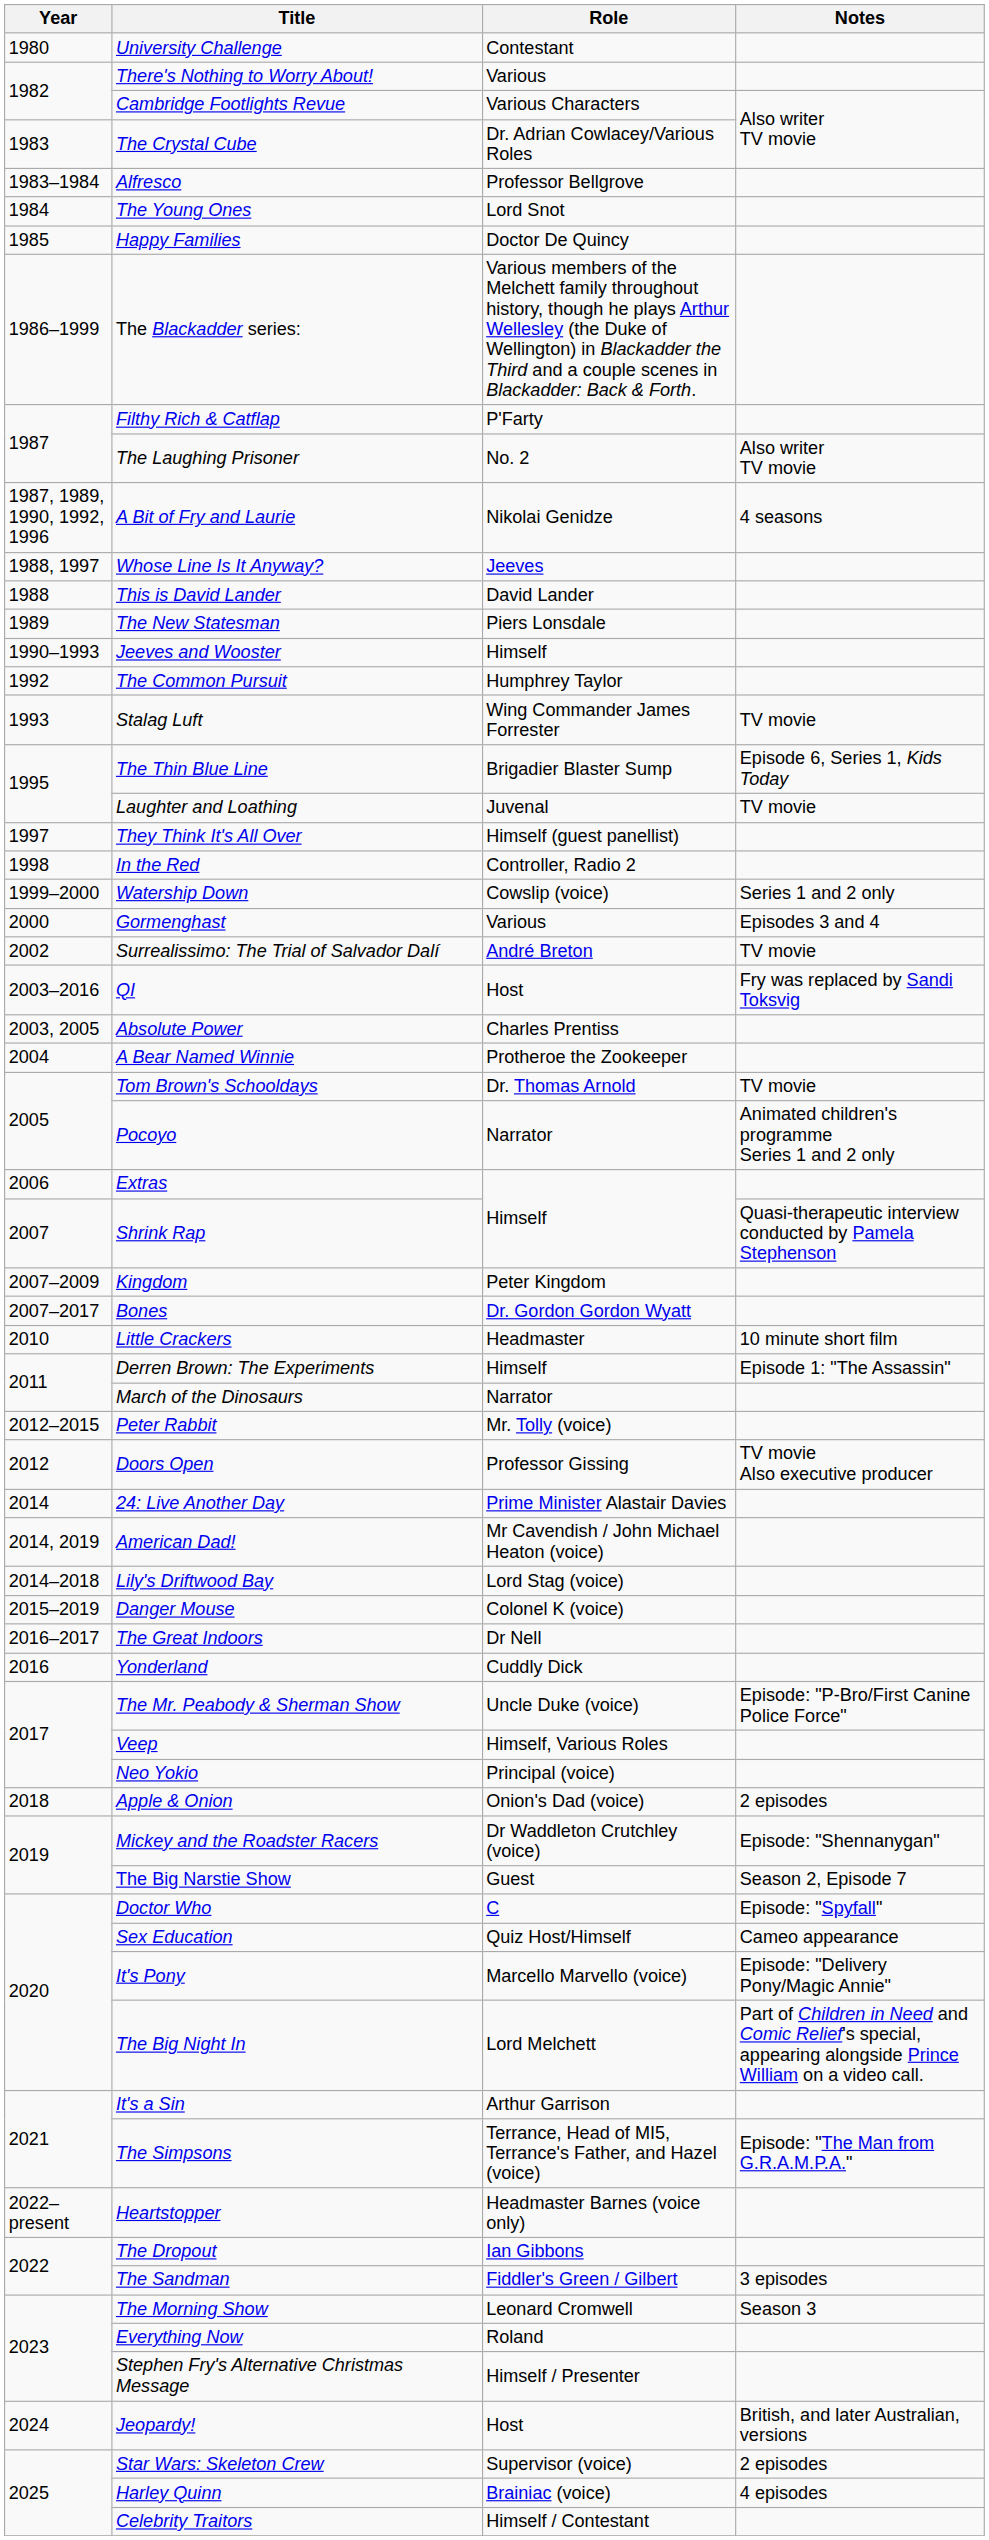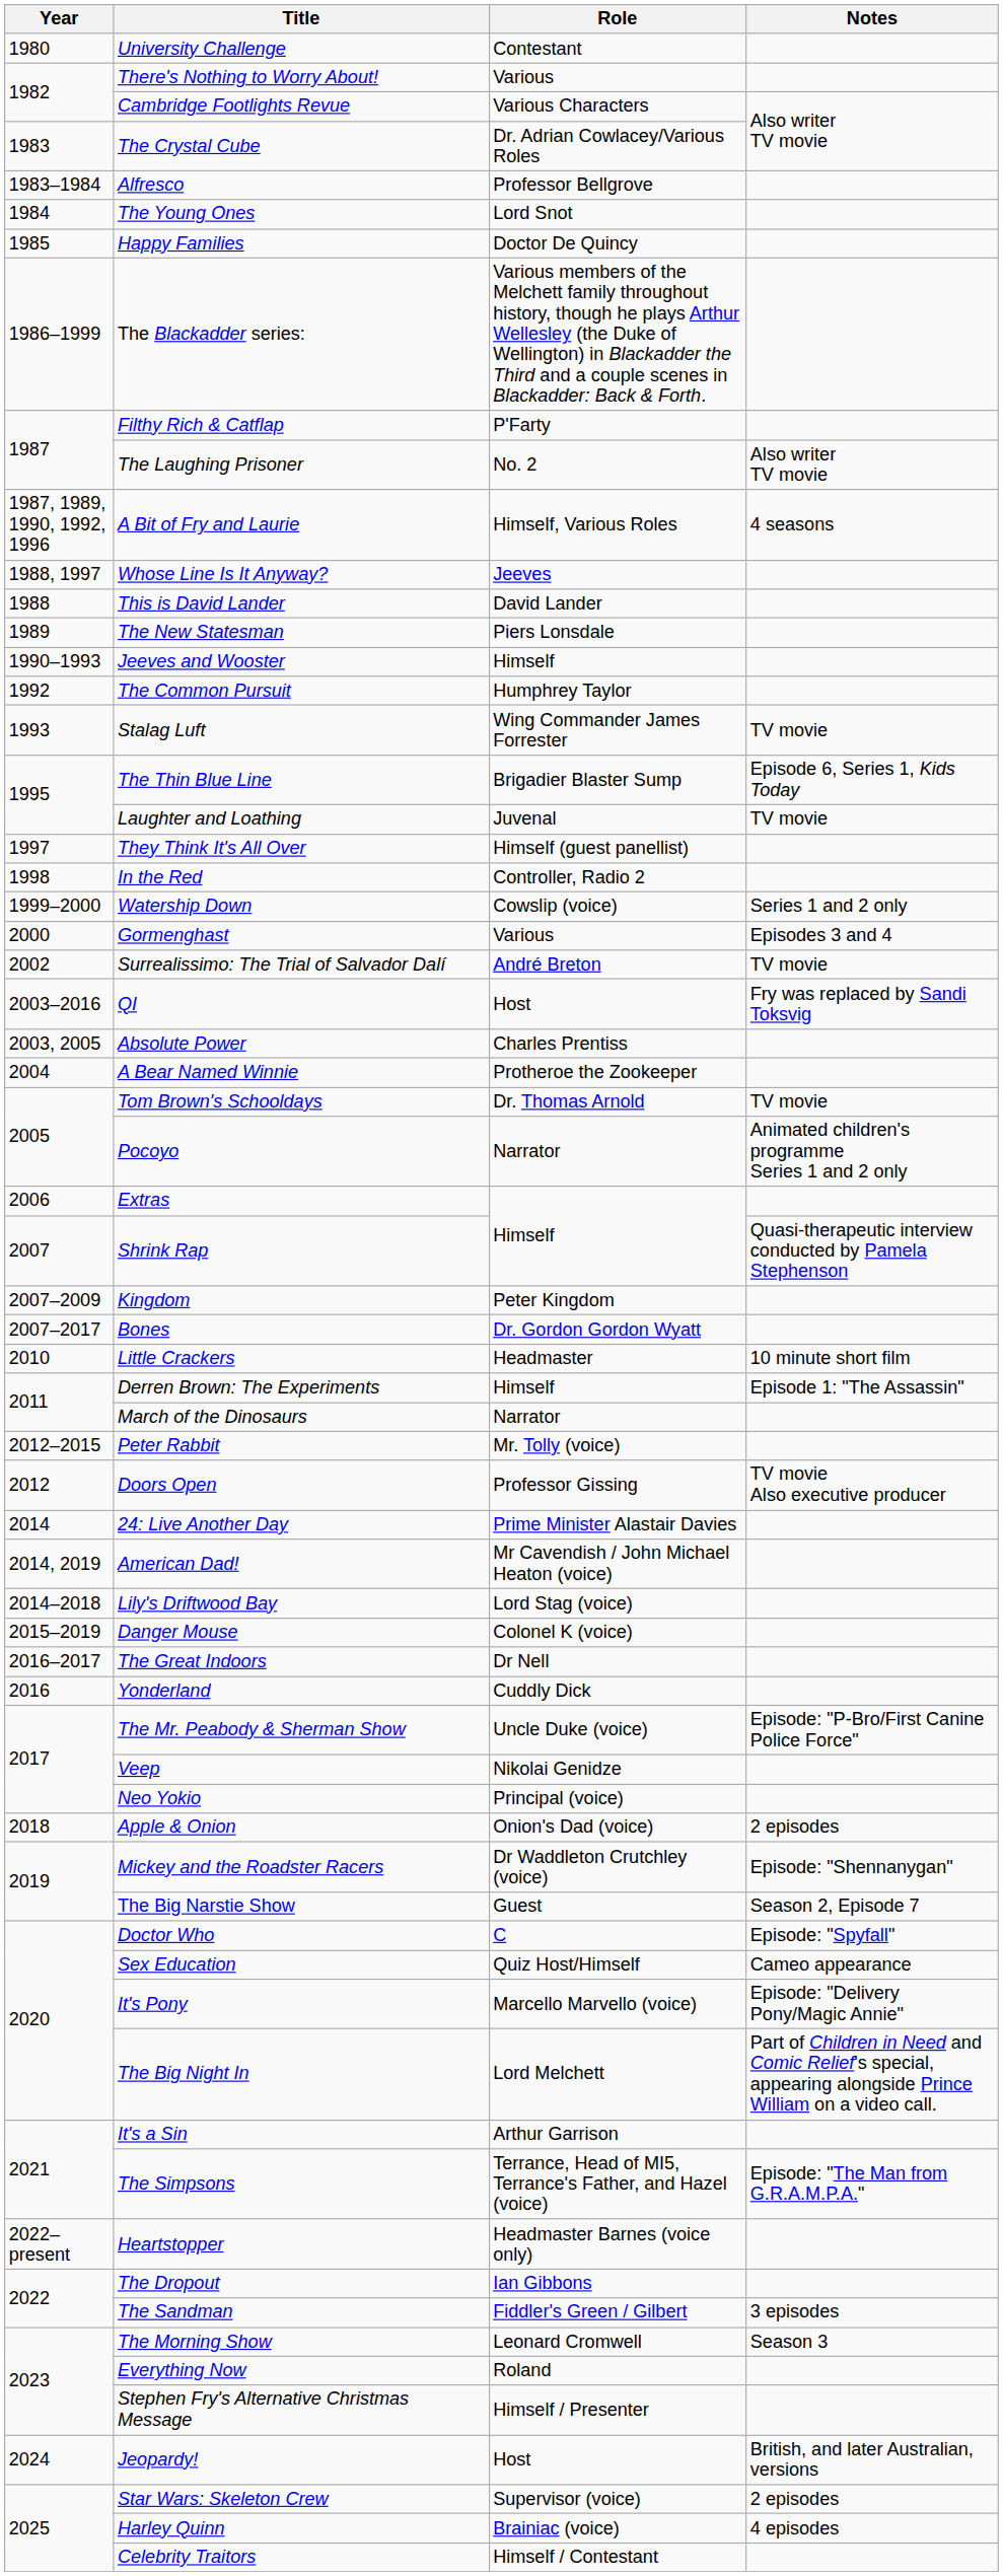A Bit of Fry and Laurie | Role: Nikolai Genidze -> Himself, Various Roles
Veep | Role: Himself, Various Roles -> Nikolai Genidze
